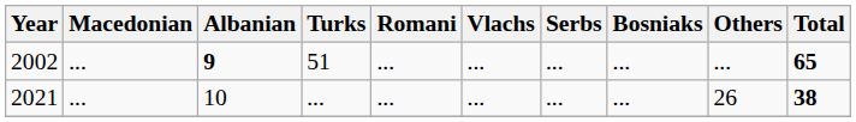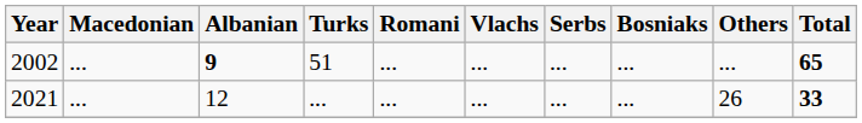2021 | Albanian: 10 -> 12
2021 | Total: 38 -> 33
